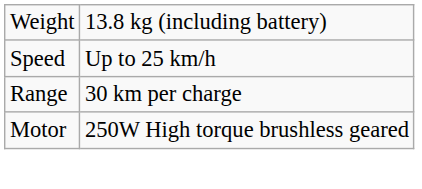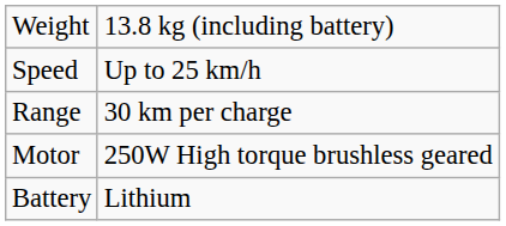+ row: Battery | Lithium
